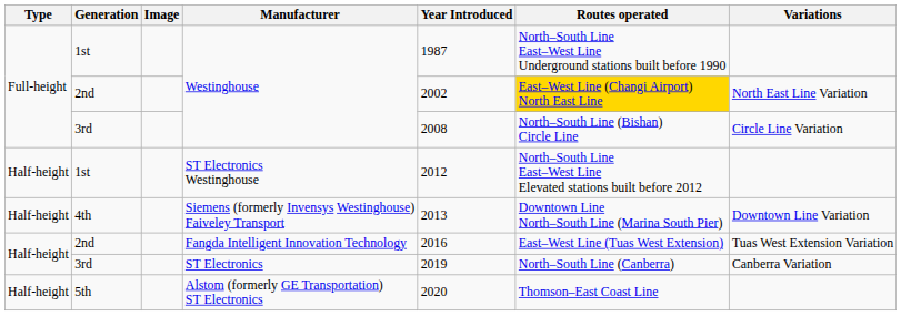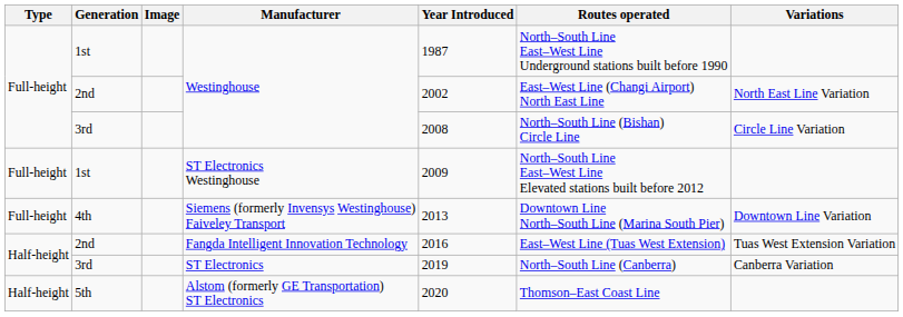2nd / Westinghouse | Routes operated: gold background -> no background
ST Electronics Westinghouse | Type: Half-height -> Full-height
ST Electronics Westinghouse | Year Introduced: 2012 -> 2009
Siemens (formerly Invensys Westinghouse) Faiveley Transport | Type: Half-height -> Full-height
